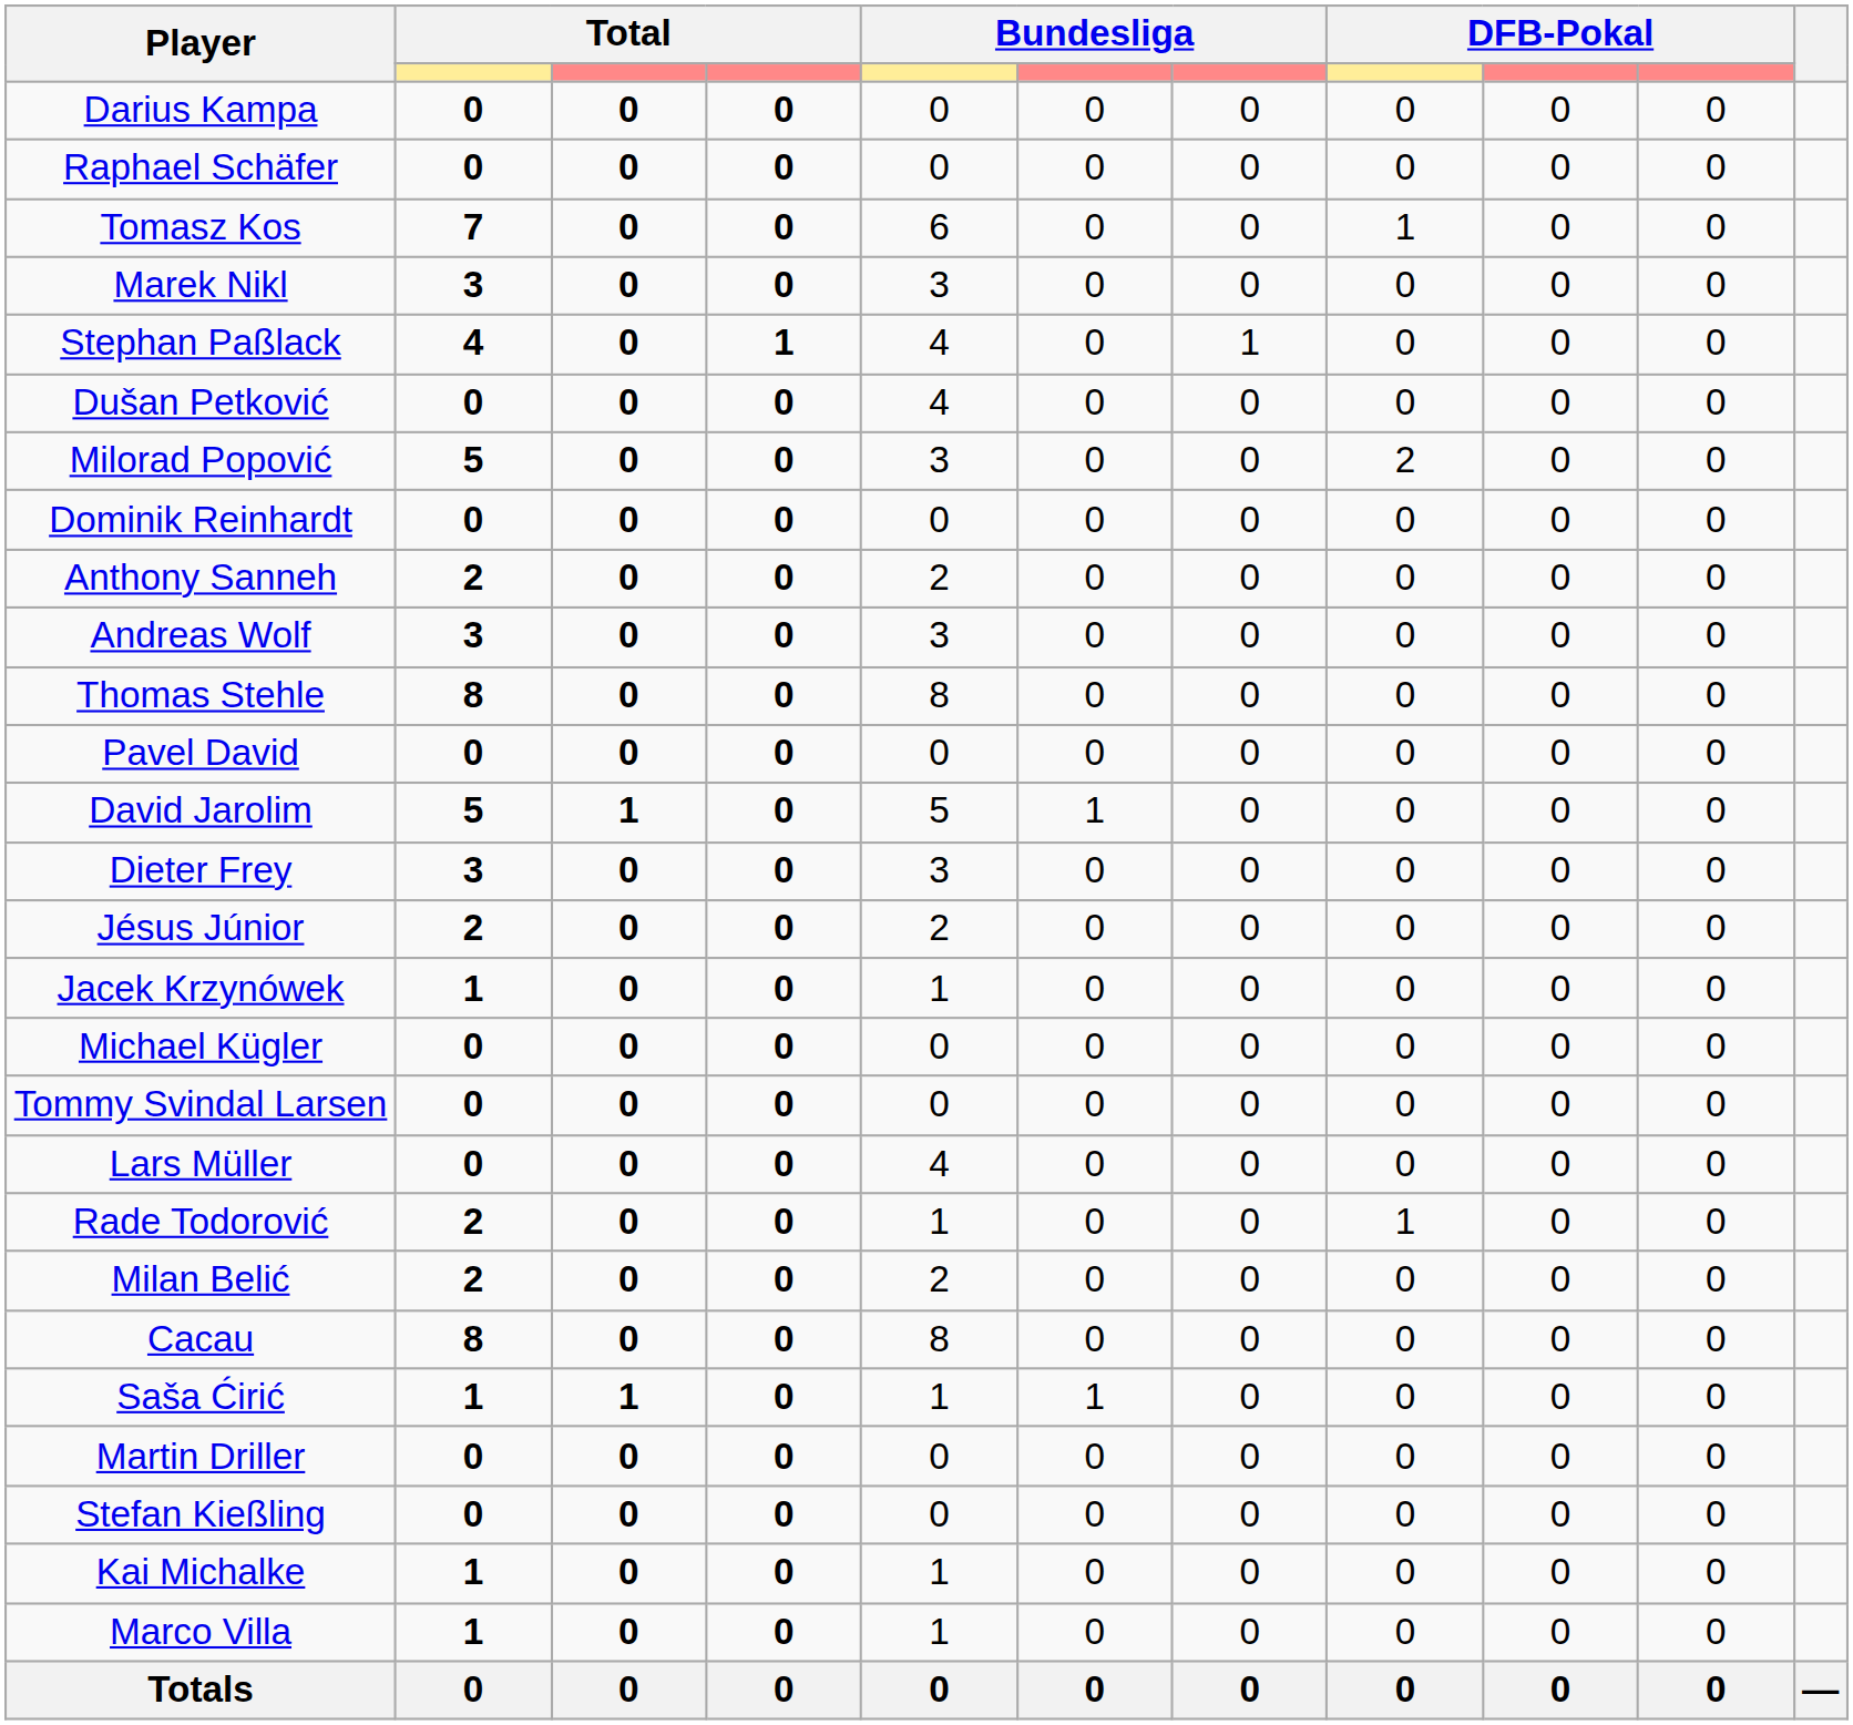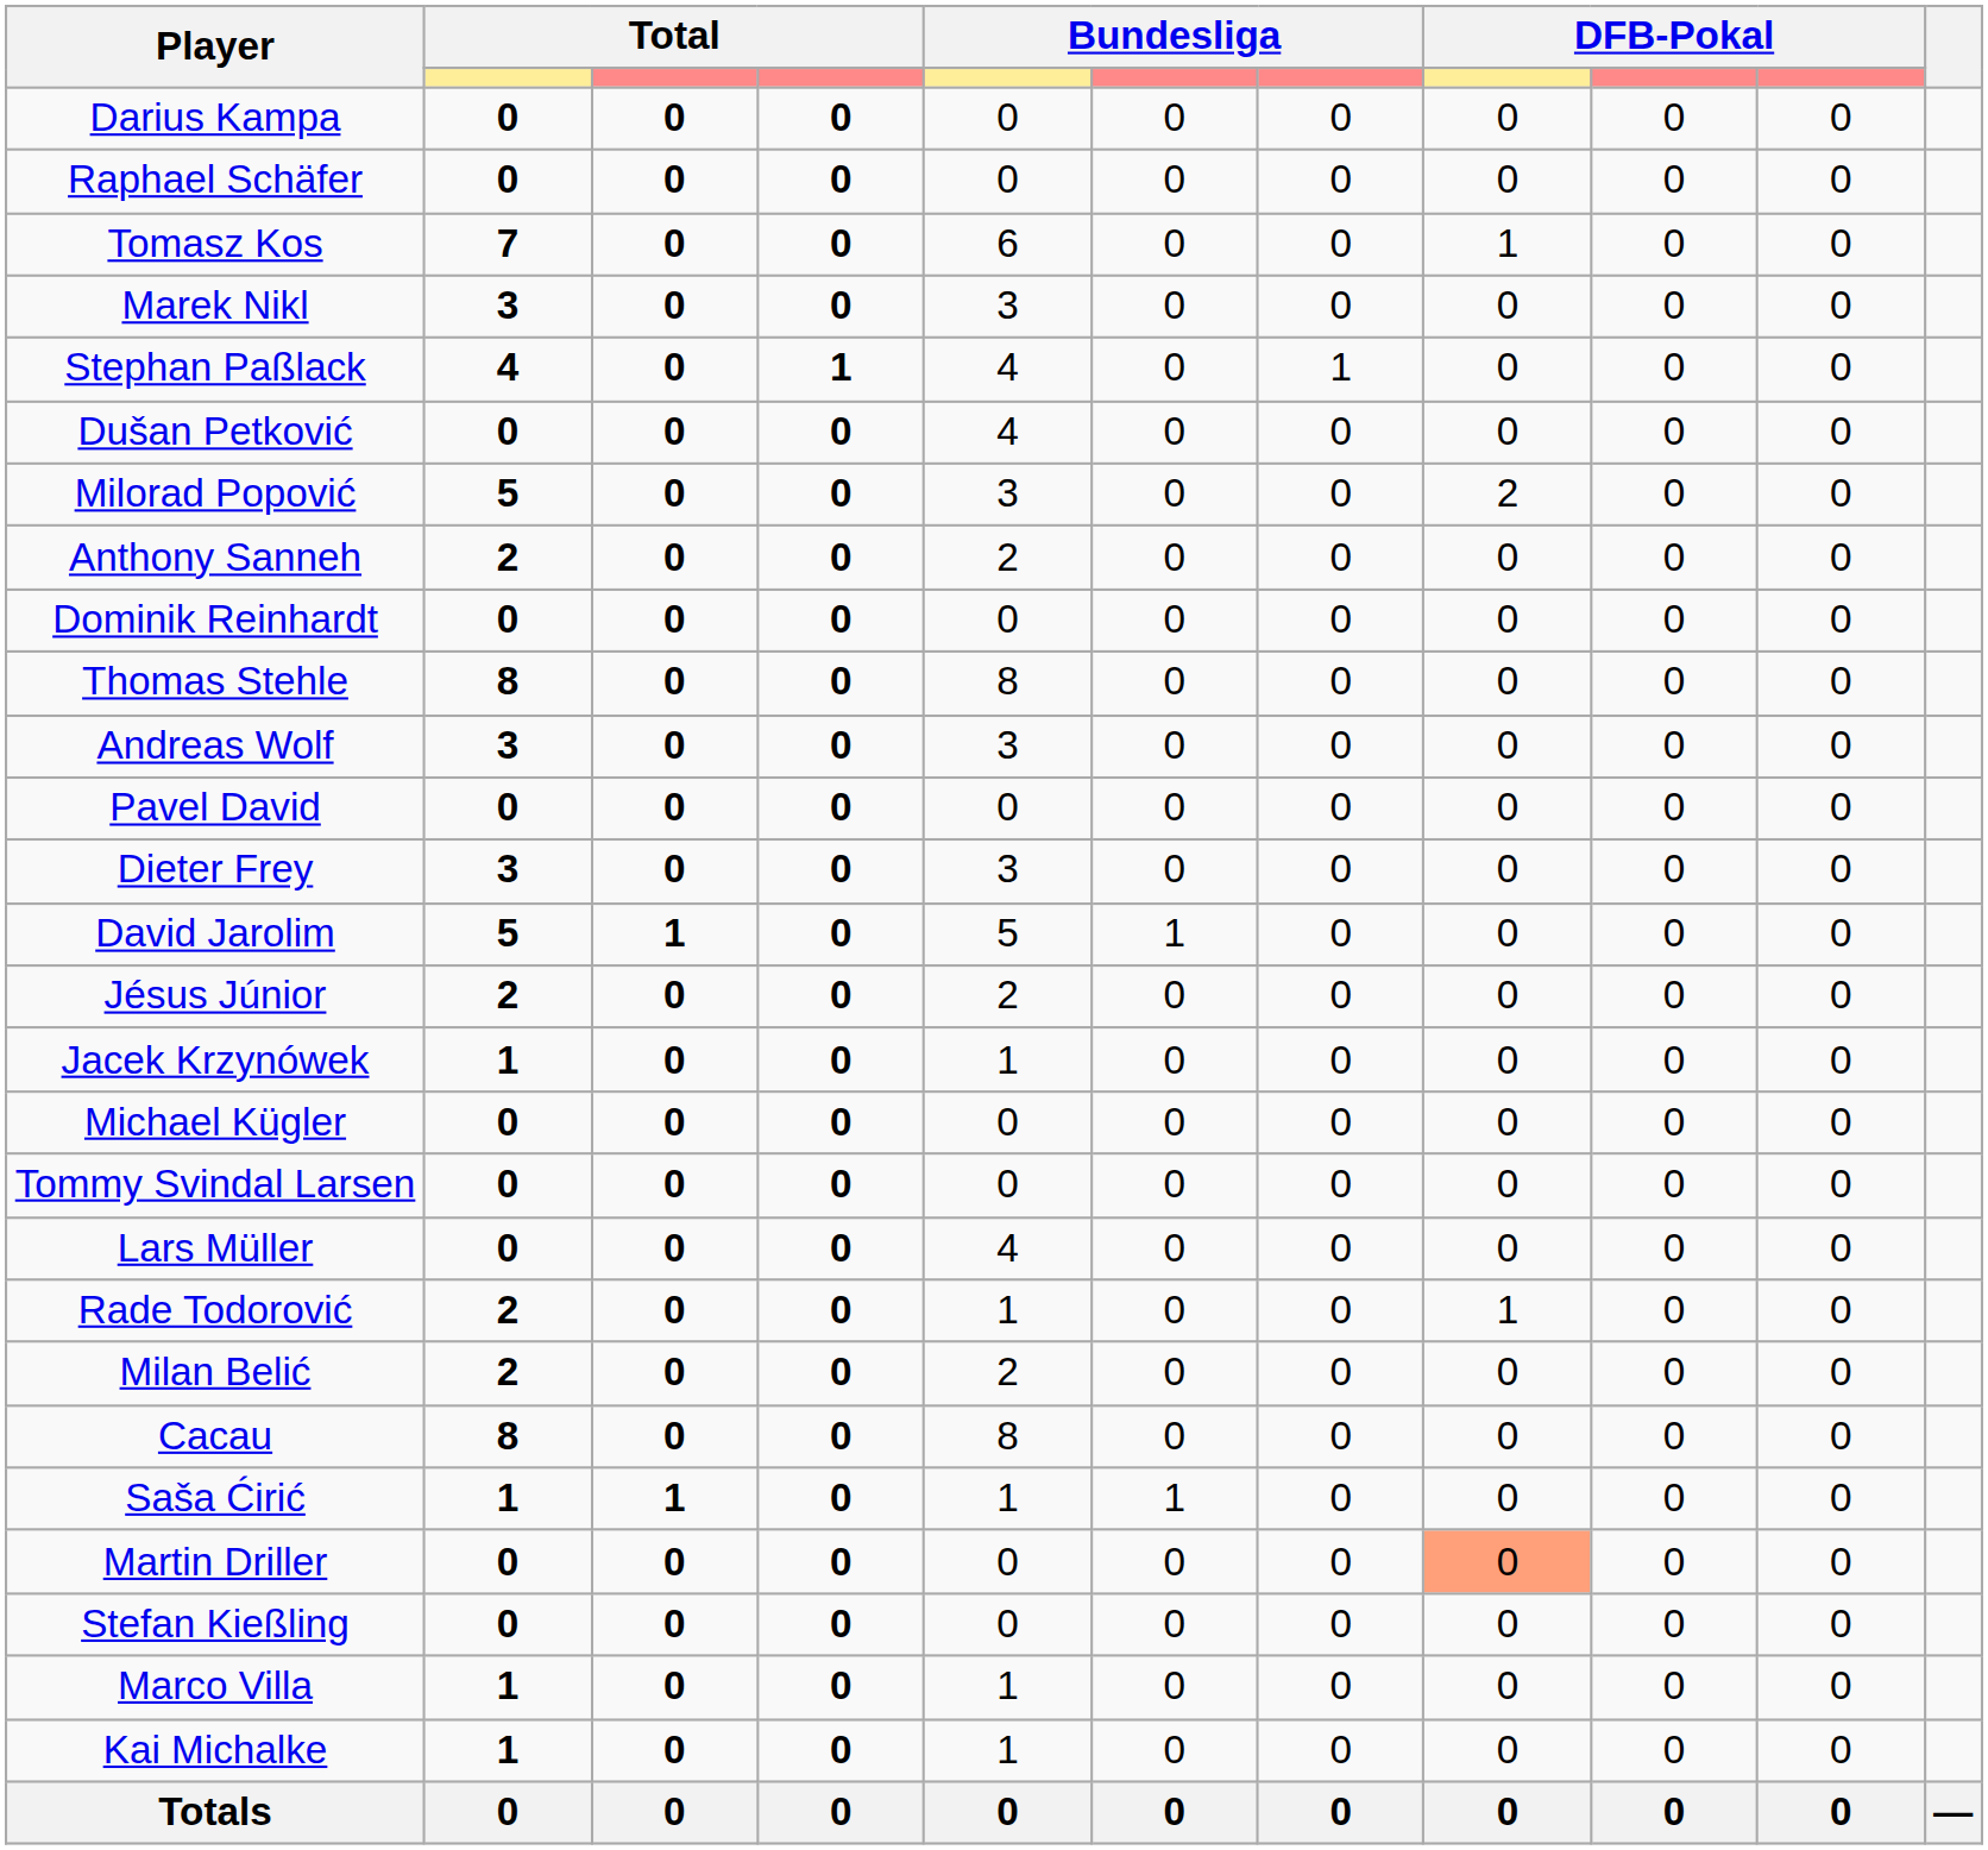rows swapped: Dominik Reinhardt <-> Anthony Sanneh
rows swapped: Thomas Stehle <-> Andreas Wolf
rows swapped: Dieter Frey <-> David Jarolim
Martin Driller | column 8: no background -> lightsalmon background
rows swapped: Kai Michalke <-> Marco Villa
